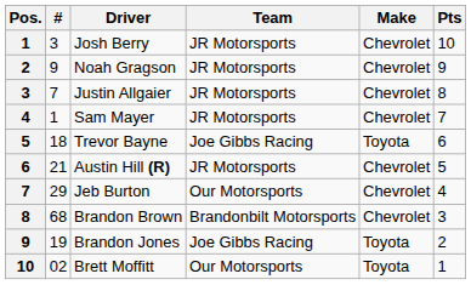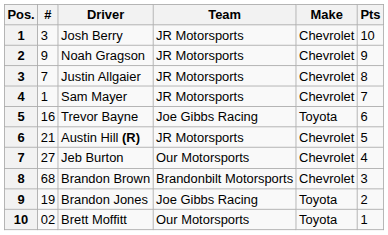Trevor Bayne | #: 18 -> 16
Jeb Burton | #: 29 -> 27
